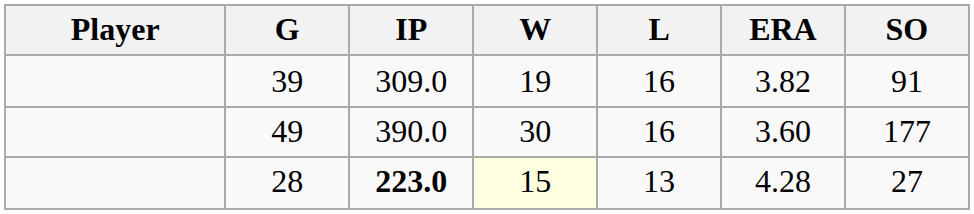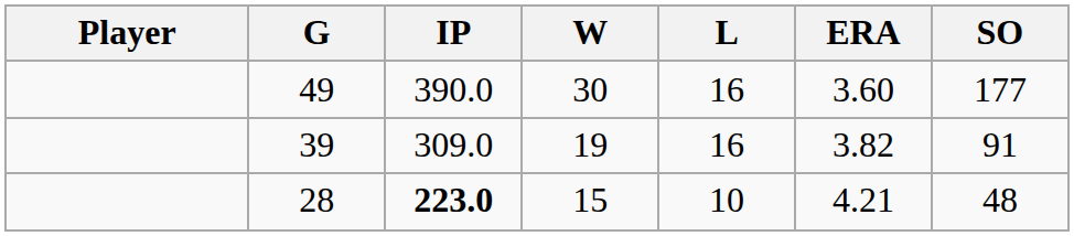rows swapped: 49 <-> 39
28 | W: lightyellow background -> no background
28 | L: 13 -> 10
28 | ERA: 4.28 -> 4.21
28 | SO: 27 -> 48
